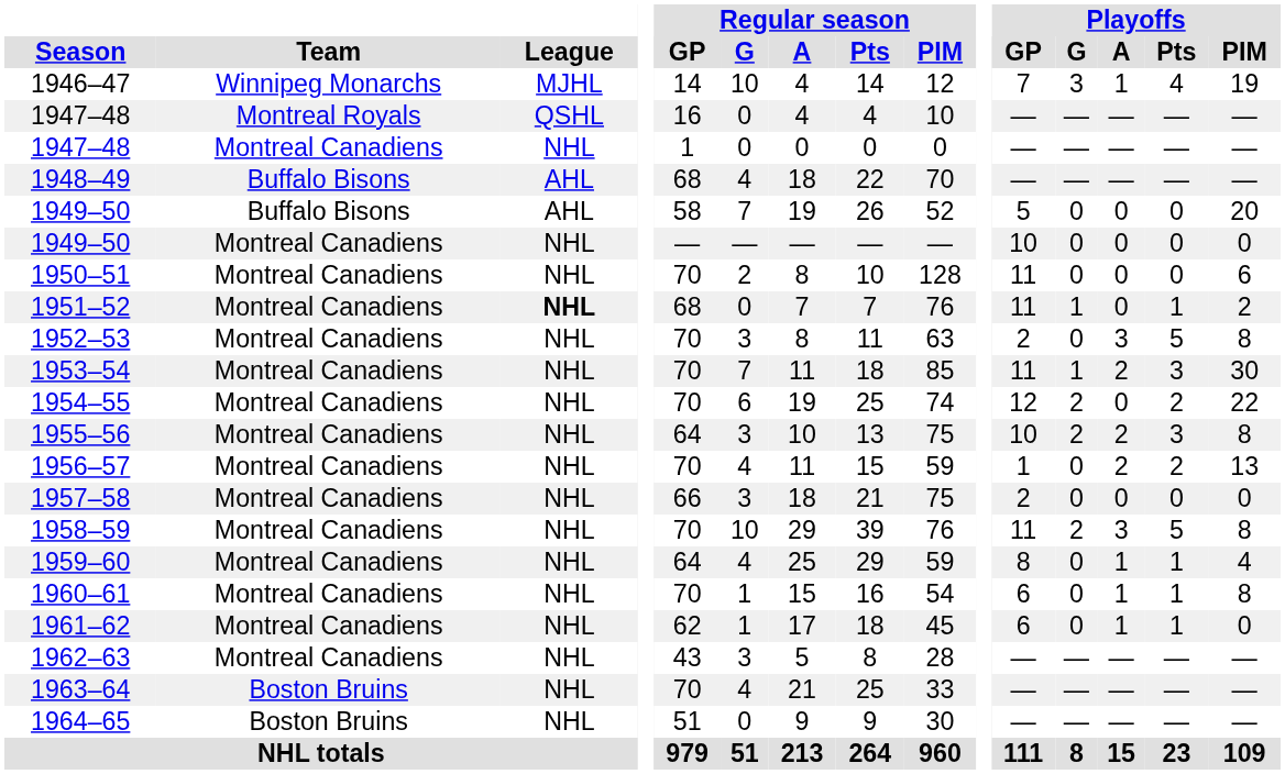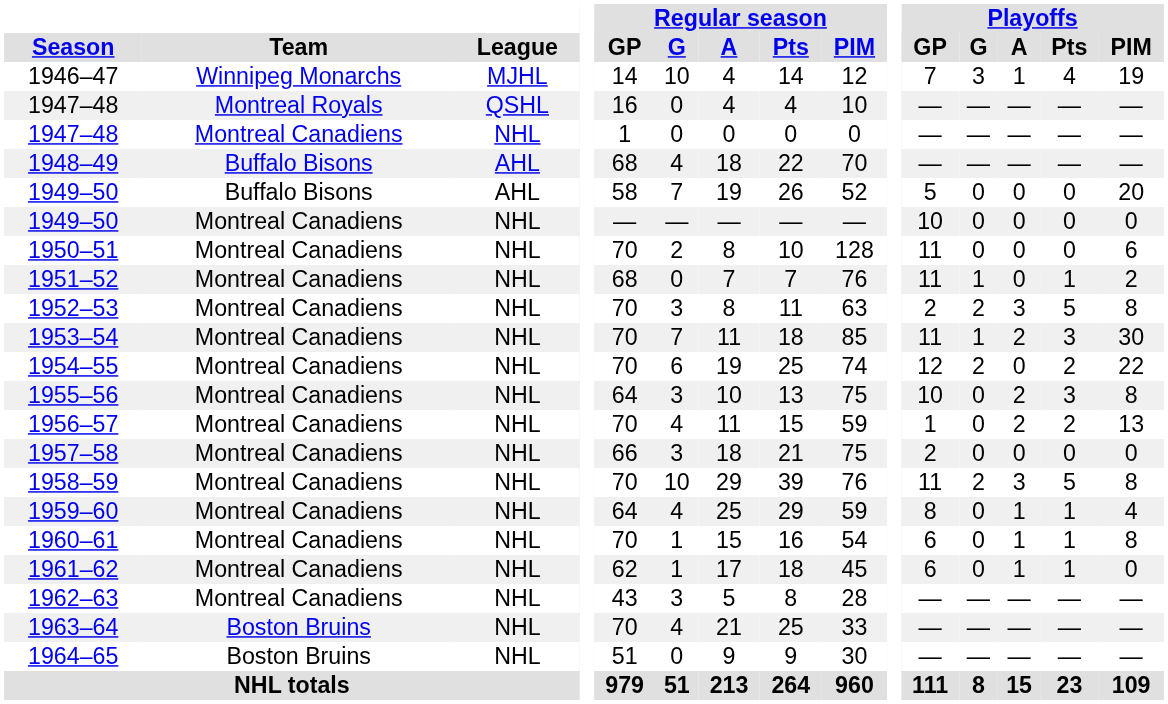1951–52 | League: bold -> normal
1952–53 | Playoffs / G: 0 -> 2
1955–56 | Playoffs / G: 2 -> 0
